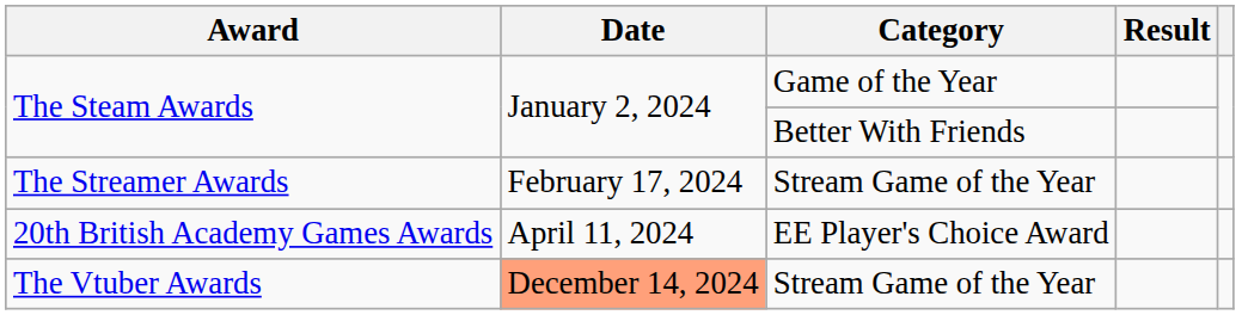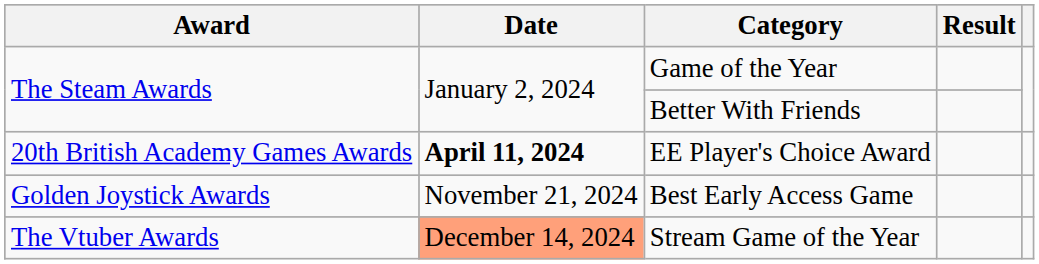- row: The Streamer Awards | February 17, 2024 | Stream Game of the Year
20th British Academy Games Awards | Date: normal -> bold
+ row: Golden Joystick Awards | November 21, 2024 | Best Early Access Game
